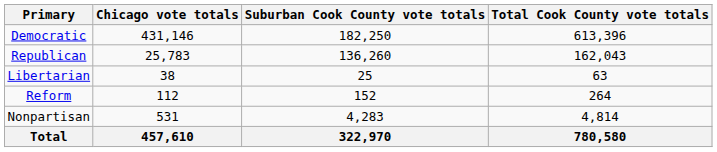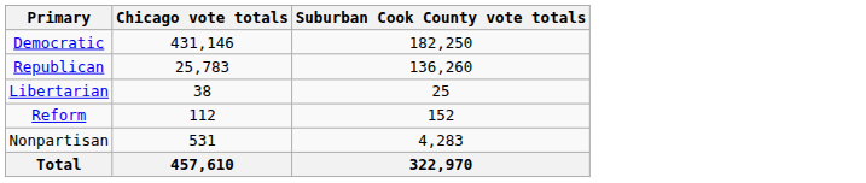- column: Total Cook County vote totals | 613,396 | 162,043 | 63 | 264 | 4,814 | 780,580
